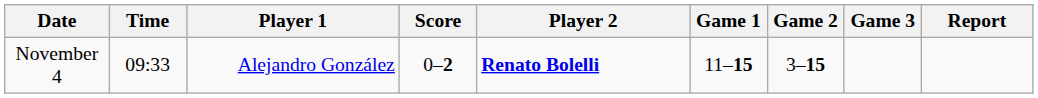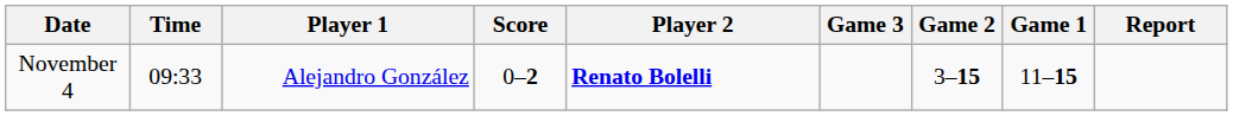columns swapped: Game 1 <-> Game 3
